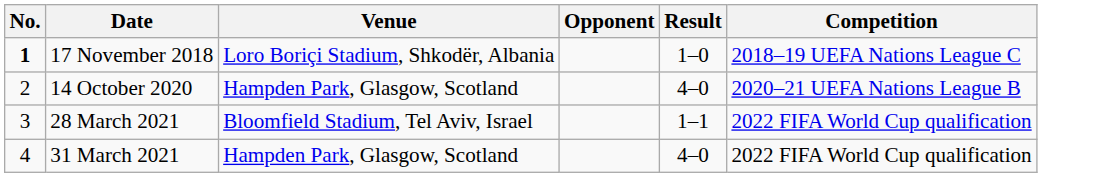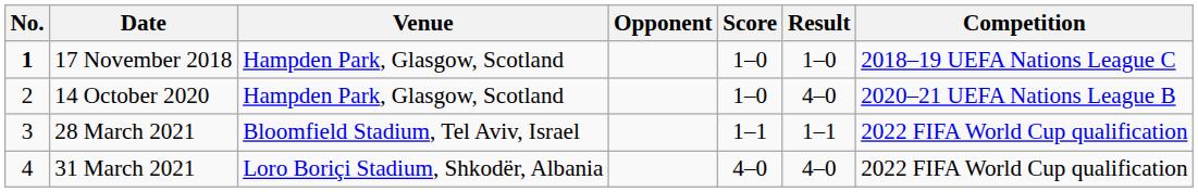+ column: Score | 1–0 | 1–0 | 1–1 | 4–0
17 November 2018 | Venue: Loro Boriçi Stadium, Shkodër, Albania -> Hampden Park, Glasgow, Scotland
31 March 2021 | Venue: Hampden Park, Glasgow, Scotland -> Loro Boriçi Stadium, Shkodër, Albania
